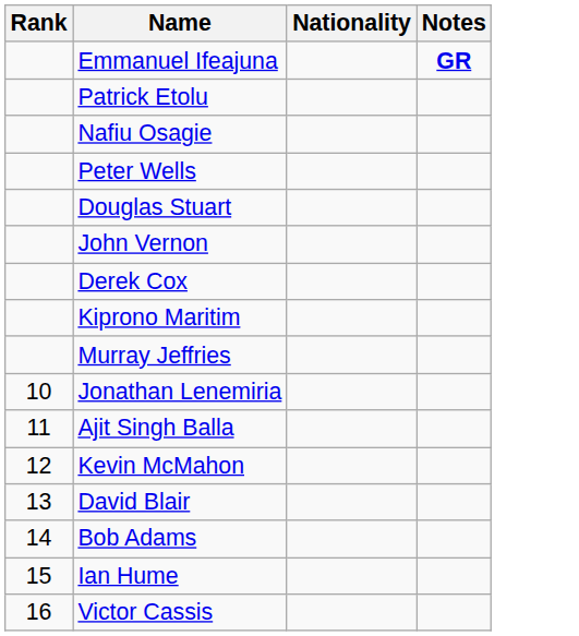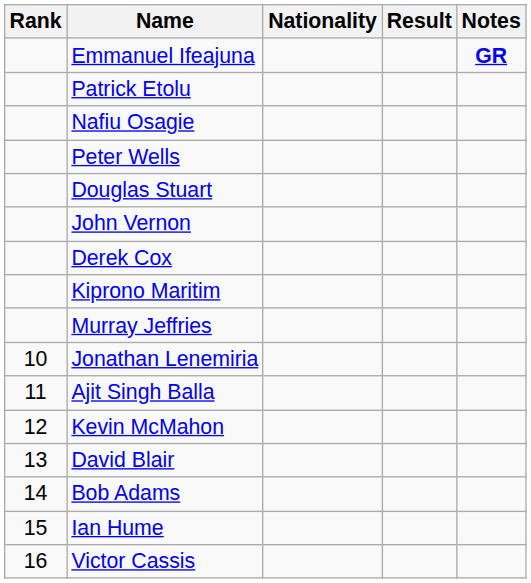+ column: Result
